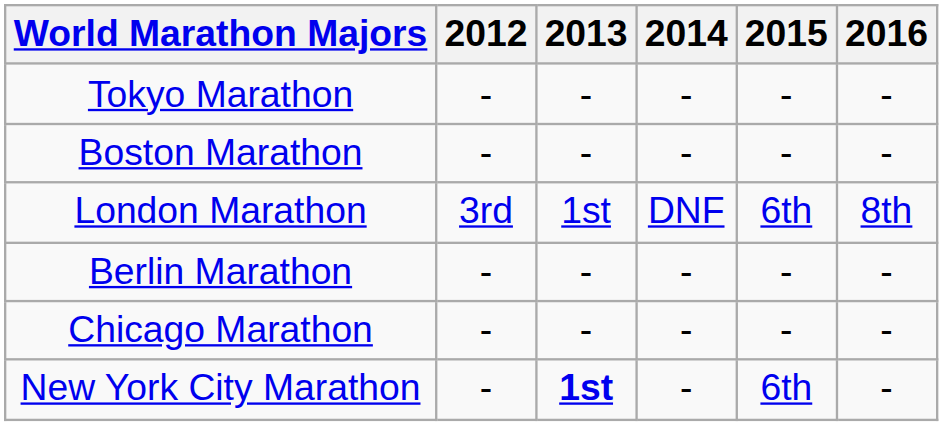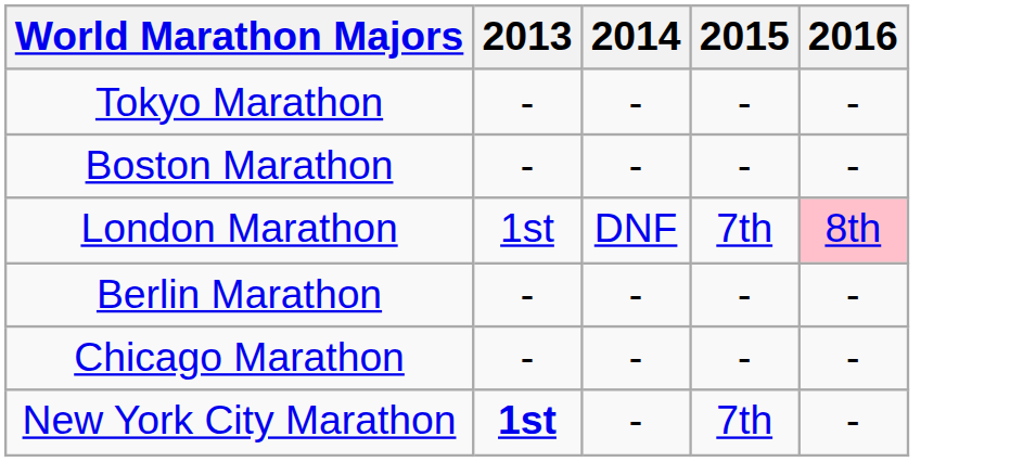- column: 2012 | - | - | 3rd | - | - | -
London Marathon | 2015: 6th -> 7th
London Marathon | 2016: no background -> pink background
New York City Marathon | 2015: 6th -> 7th
